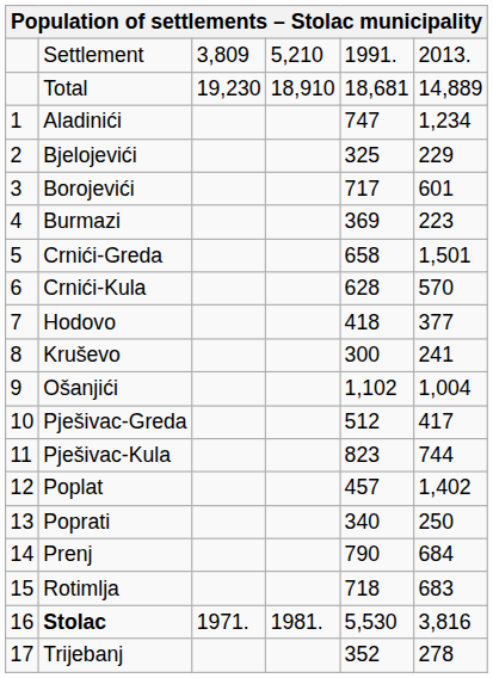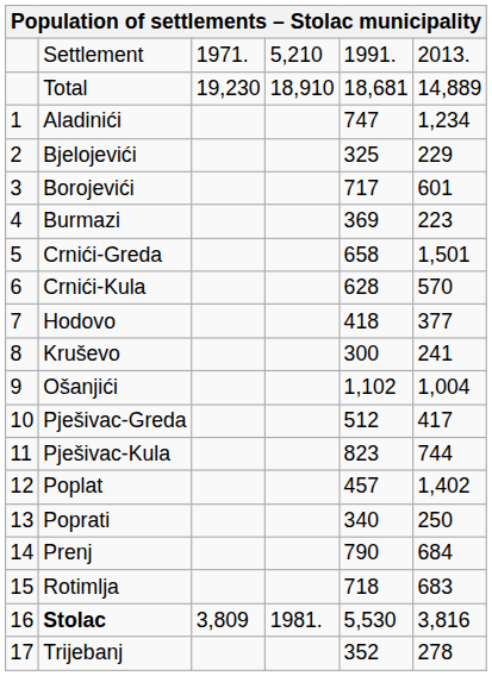Settlement | column 3: 3,809 -> 1971.
Stolac | column 3: 1971. -> 3,809
